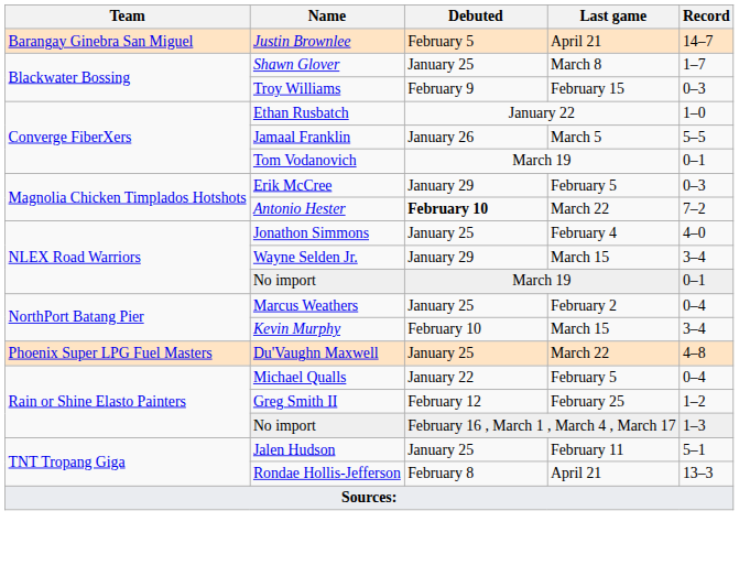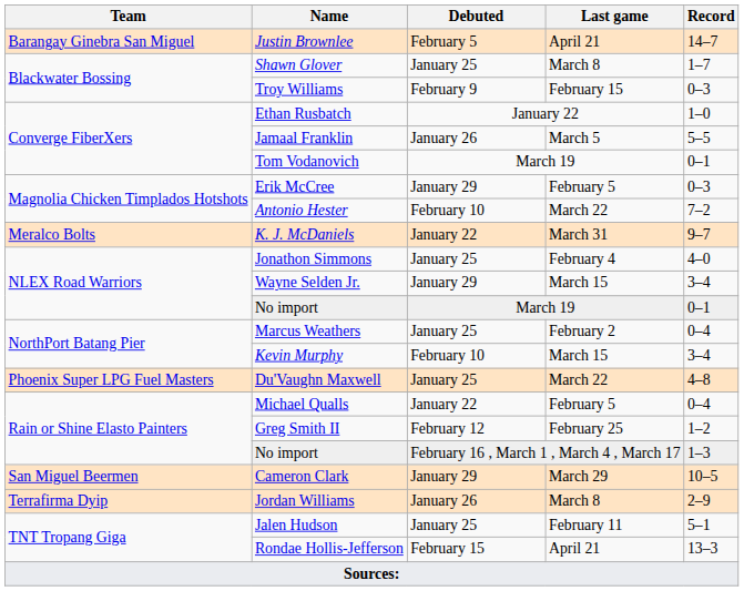Antonio Hester | Debuted: bold -> normal
+ row: Meralco Bolts | K. J. McDaniels | January 22 | March 31 | 9–7
+ row: San Miguel Beermen | Cameron Clark | January 29 | March 29 | 10–5
+ row: Terrafirma Dyip | Jordan Williams | January 26 | March 8 | 2–9
Rondae Hollis-Jefferson | Debuted: February 8 -> February 15
